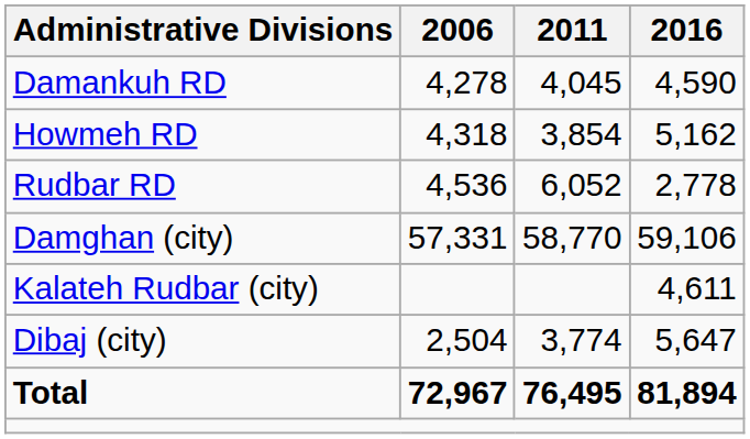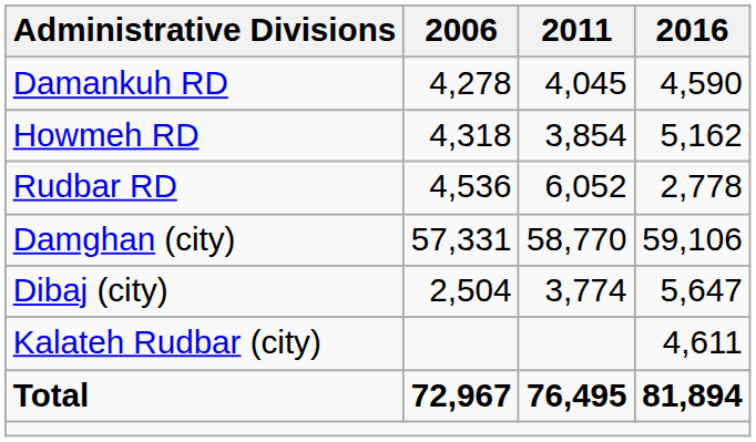rows swapped: Dibaj (city) <-> Kalateh Rudbar (city)
